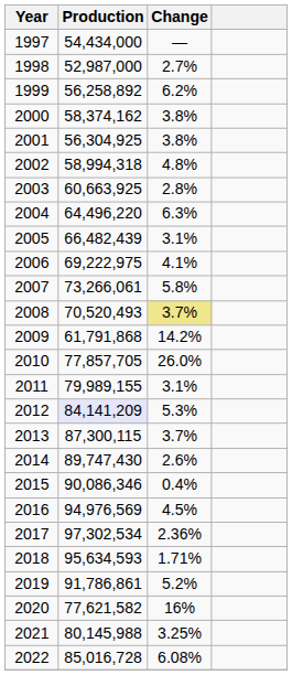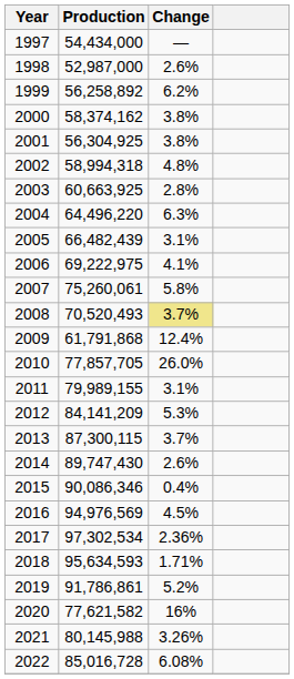1998 | Change: 2.7% -> 2.6%
2007 | Production: 73,266,061 -> 75,260,061
2009 | Change: 14.2% -> 12.4%
2012 | Production: lavender background -> no background
2021 | Change: 3.25% -> 3.26%
